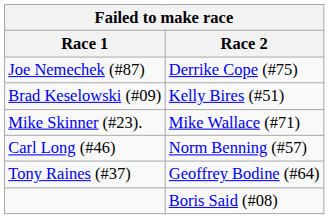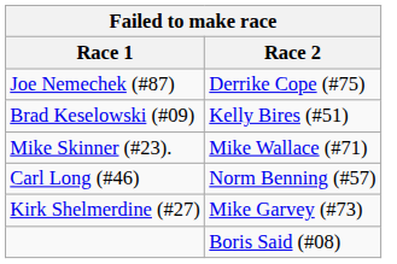+ row: Kirk Shelmerdine (#27) | Mike Garvey (#73)
- row: Tony Raines (#37) | Geoffrey Bodine (#64)
